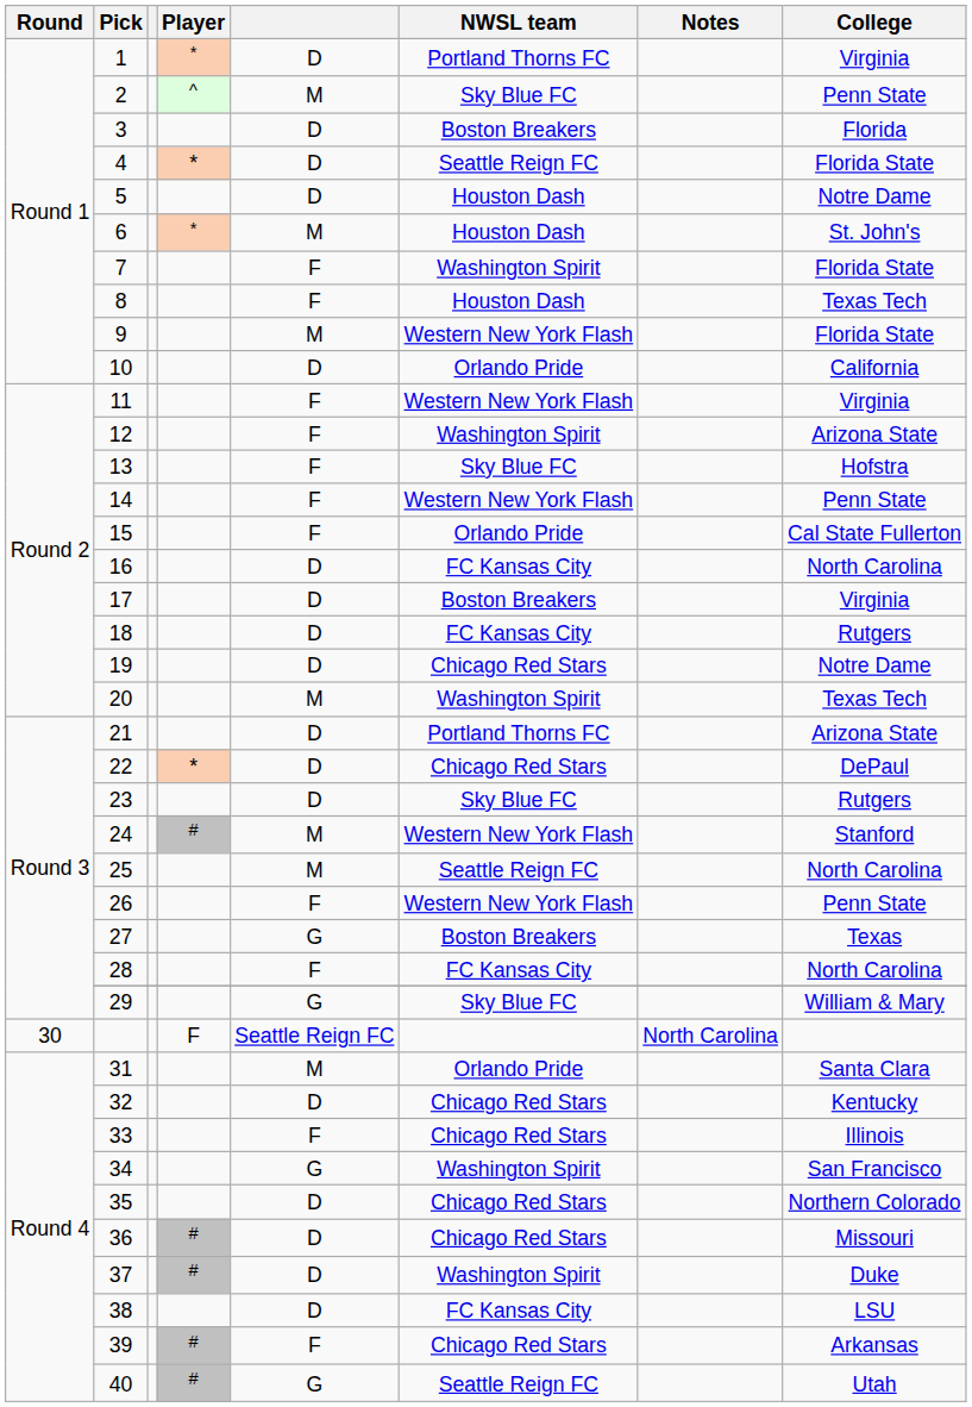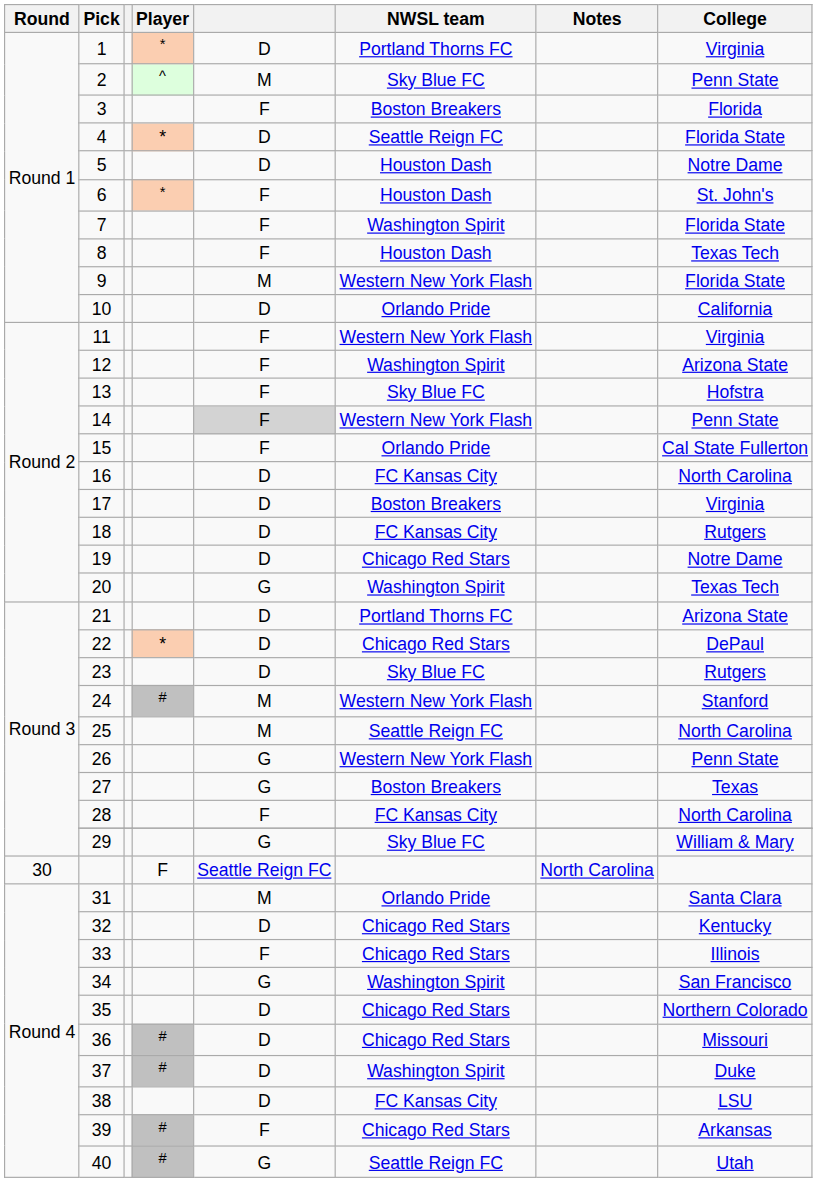3 | column 5: D -> F
6 | column 5: M -> F
14 | column 5: no background -> lightgrey background
20 | column 5: M -> G
26 | column 5: F -> G
